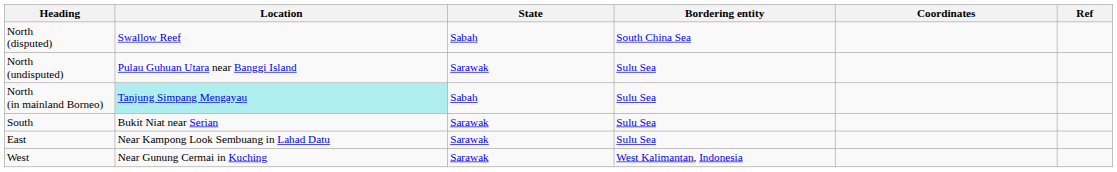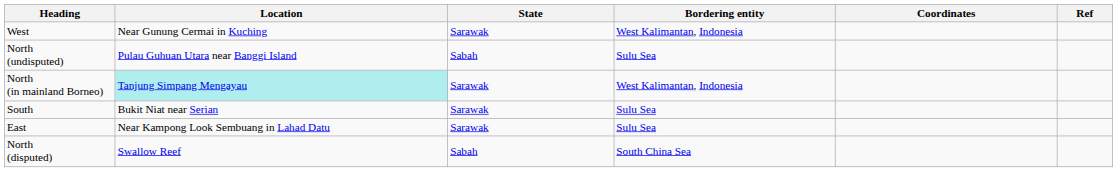rows swapped: North (disputed) <-> West
North (undisputed) | State: Sarawak -> Sabah
North (in mainland Borneo) | State: Sabah -> Sarawak
North (in mainland Borneo) | Bordering entity: Sulu Sea -> West Kalimantan, Indonesia
